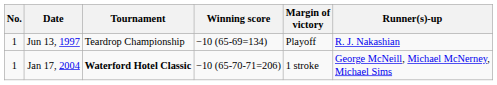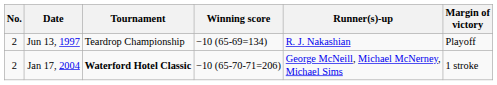columns swapped: Margin of victory <-> Runner(s)-up
Jun 13, 1997 | No.: 1 -> 2
Jan 17, 2004 | No.: 1 -> 2
